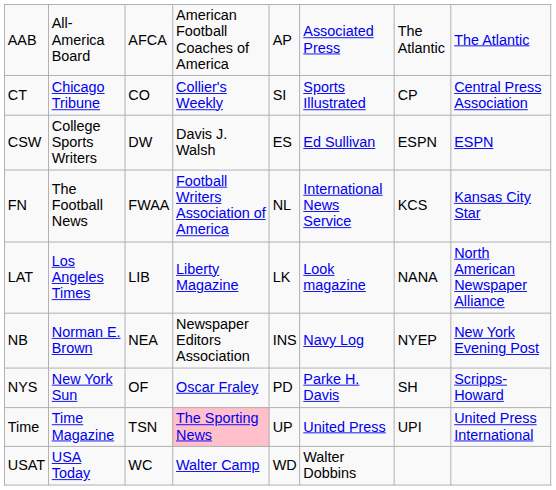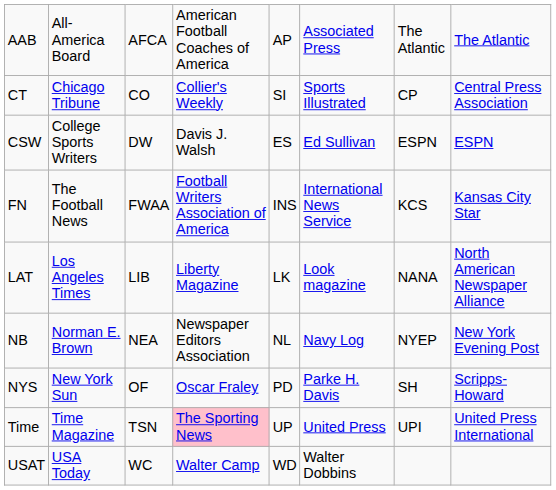FN | column 5: NL -> INS
NB | column 5: INS -> NL
